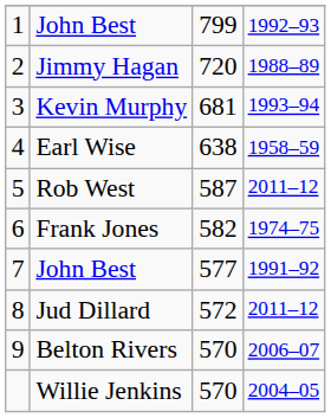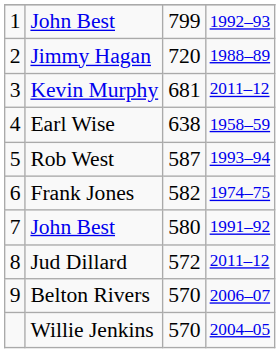Kevin Murphy | column 4: 1993–94 -> 2011–12
Rob West | column 4: 2011–12 -> 1993–94
7 / John Best | column 3: 577 -> 580
